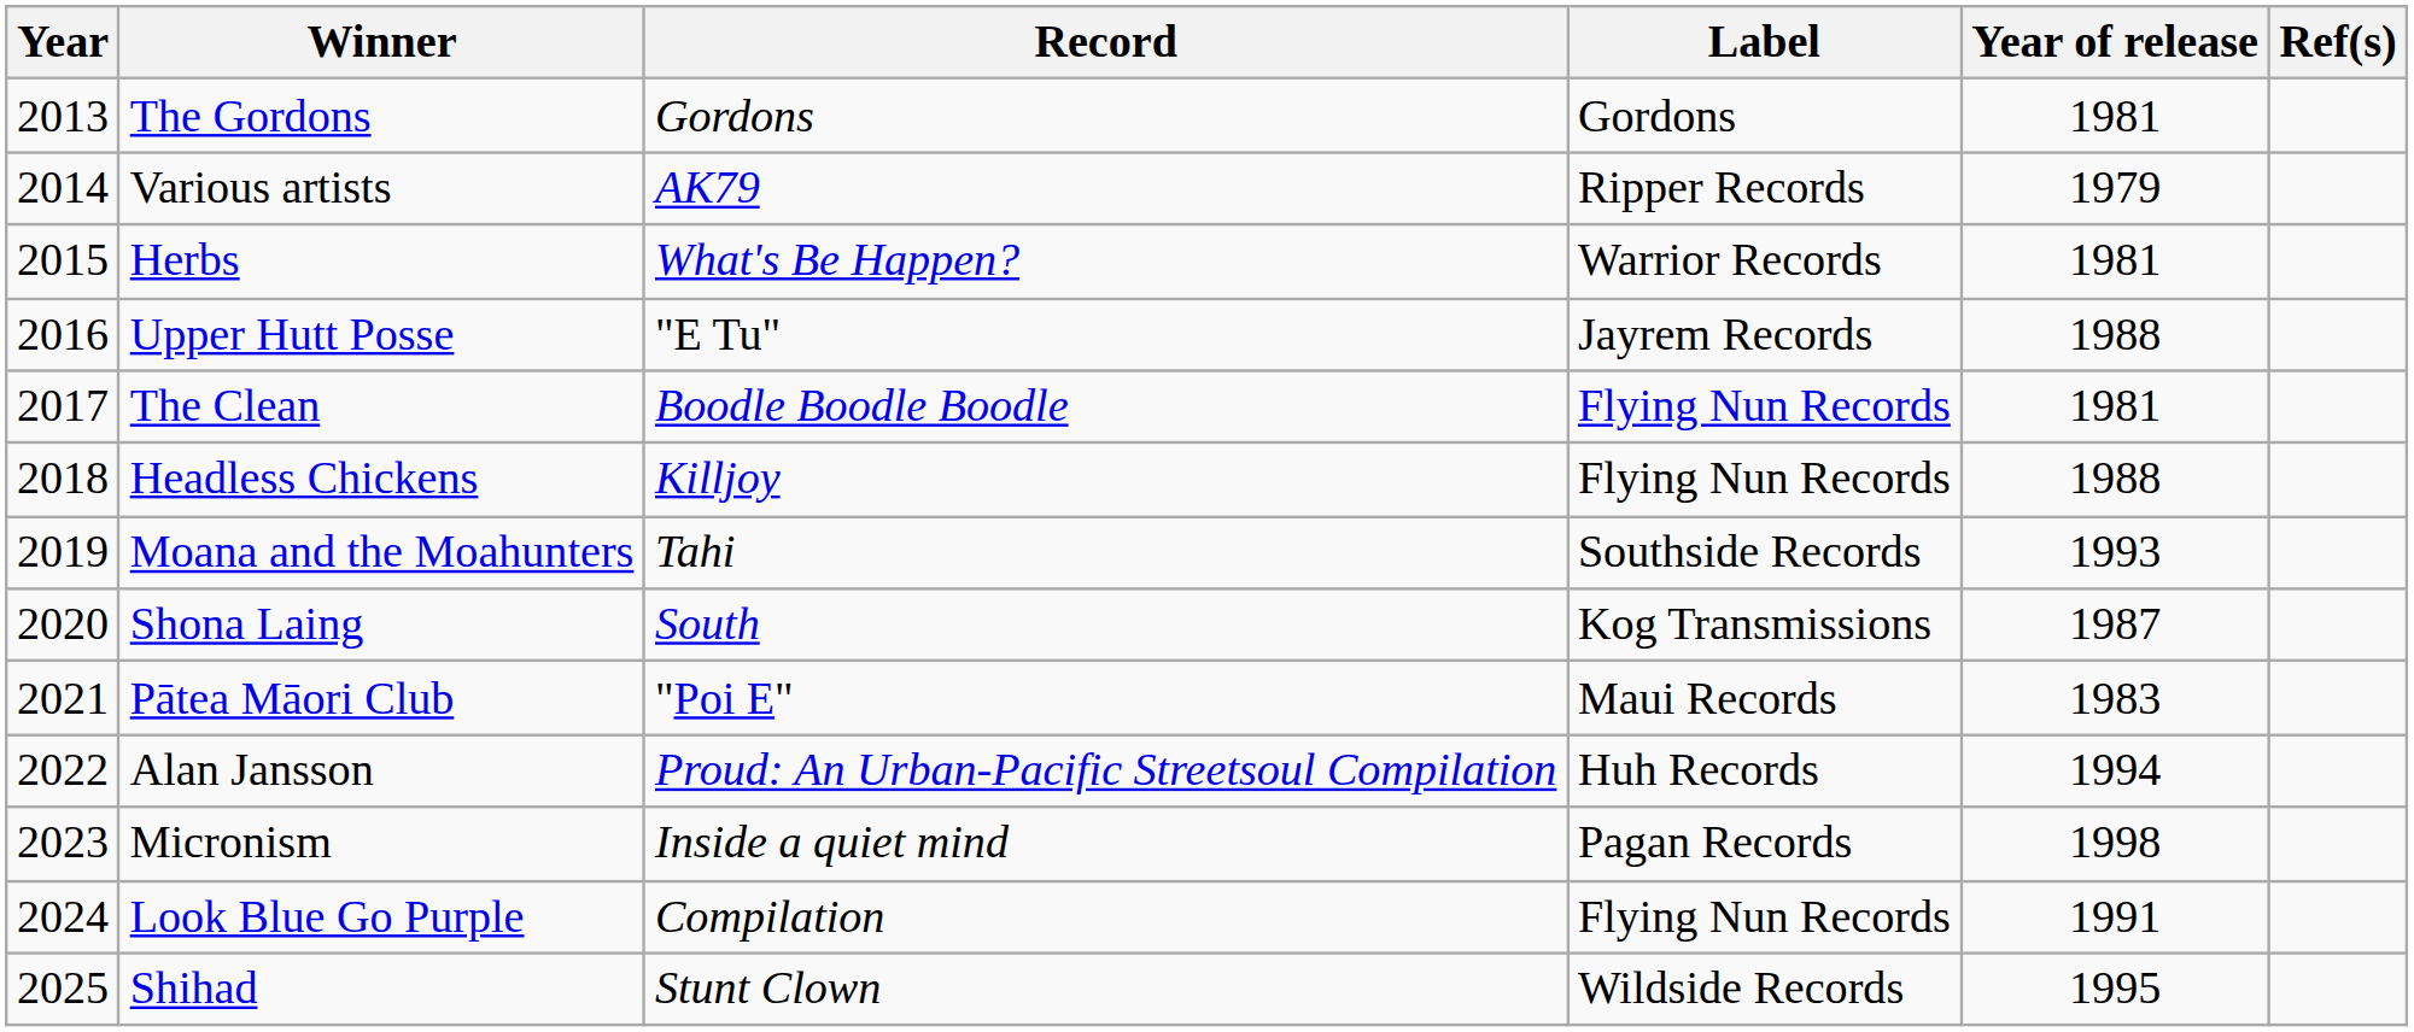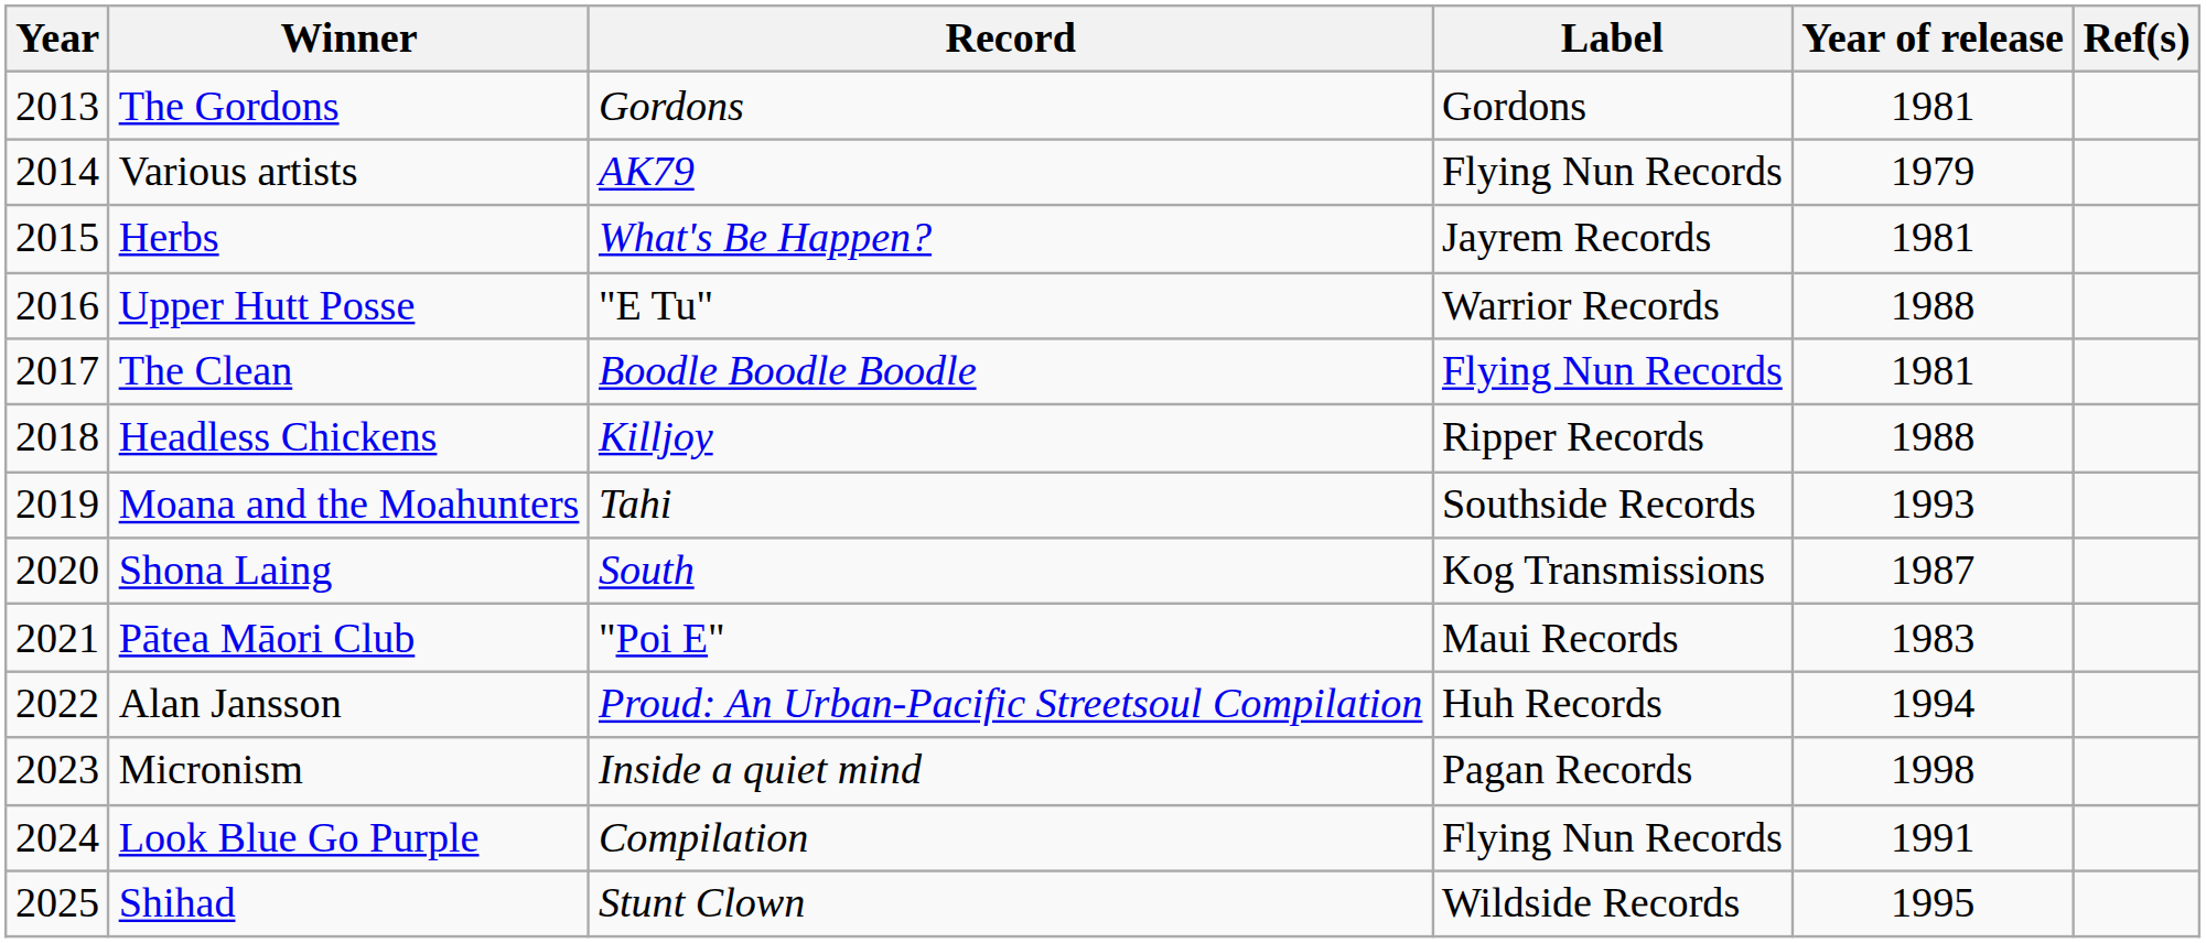Various artists | Label: Ripper Records -> Flying Nun Records
Herbs | Label: Warrior Records -> Jayrem Records
Upper Hutt Posse | Label: Jayrem Records -> Warrior Records
Headless Chickens | Label: Flying Nun Records -> Ripper Records
